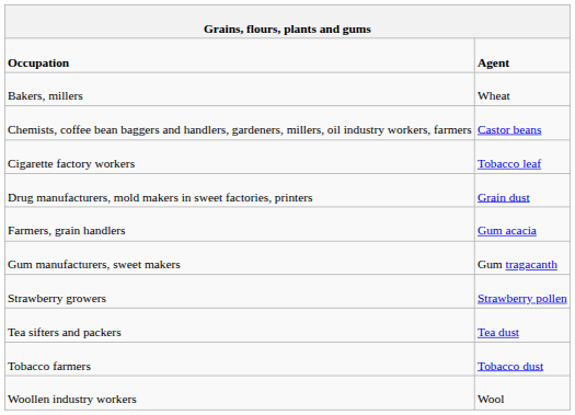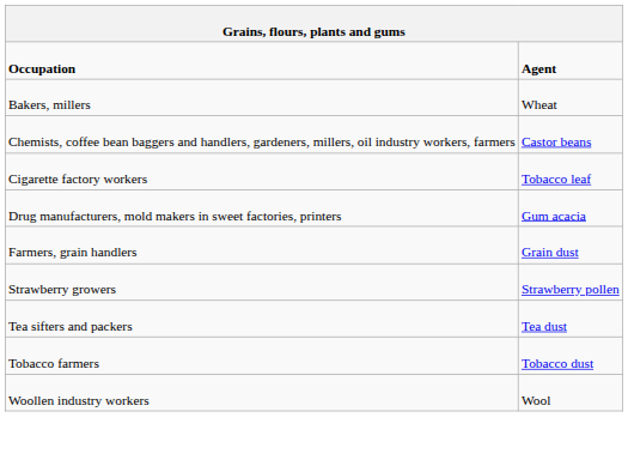Drug manufacturers, mold makers in sweet factories, printers | column 2: Grain dust -> Gum acacia
Farmers, grain handlers | column 2: Gum acacia -> Grain dust
- row: Gum manufacturers, sweet makers | Gum tragacanth
